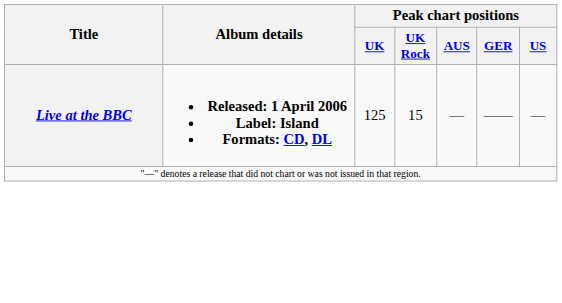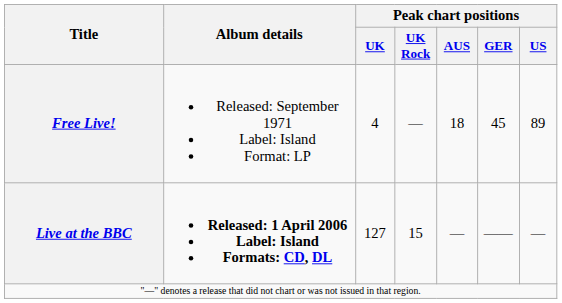+ row: Free Live! | Released: September 1971 Label: Island Format: LP | 4 | — | 18 | 45 | 89
Live at the BBC | Peak chart positions / UK: 125 -> 127
